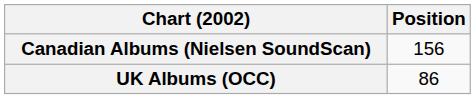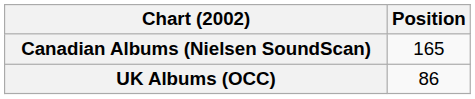Canadian Albums (Nielsen SoundScan) | Position: 156 -> 165
